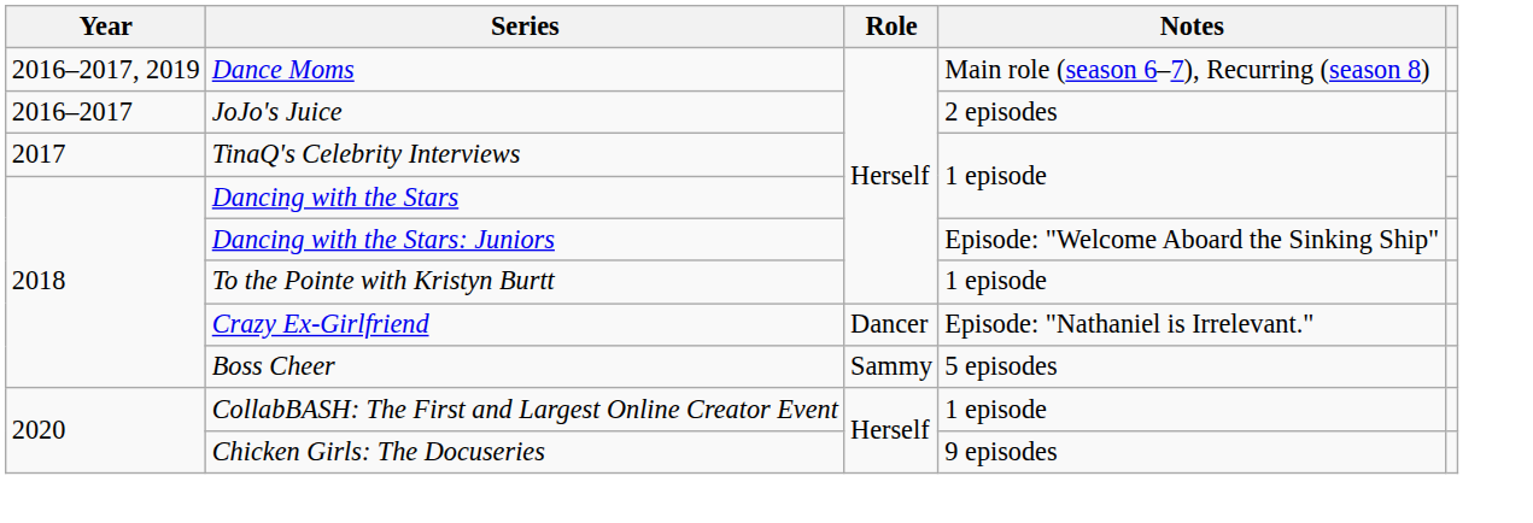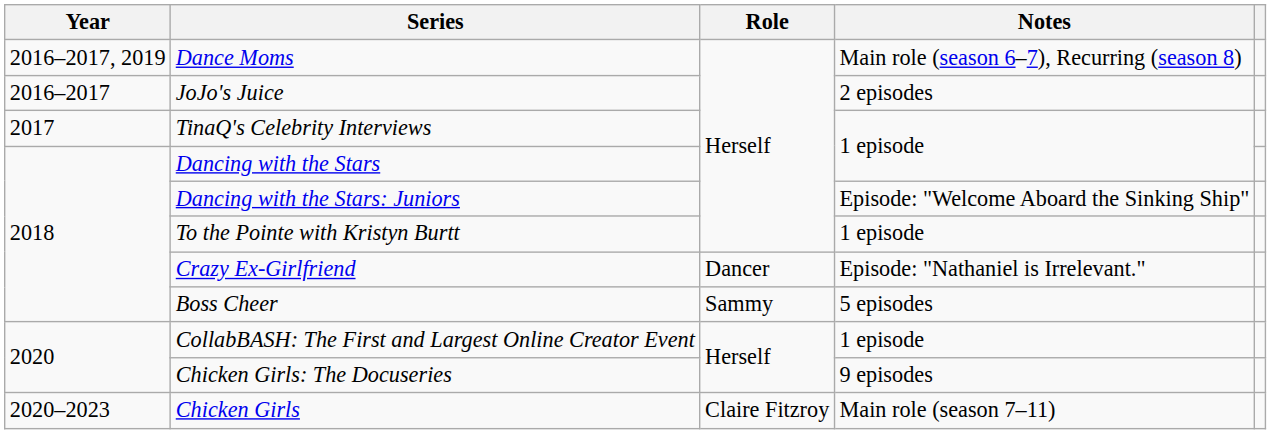+ row: 2020–2023 | Chicken Girls | Claire Fitzroy | Main role (season 7–11)
